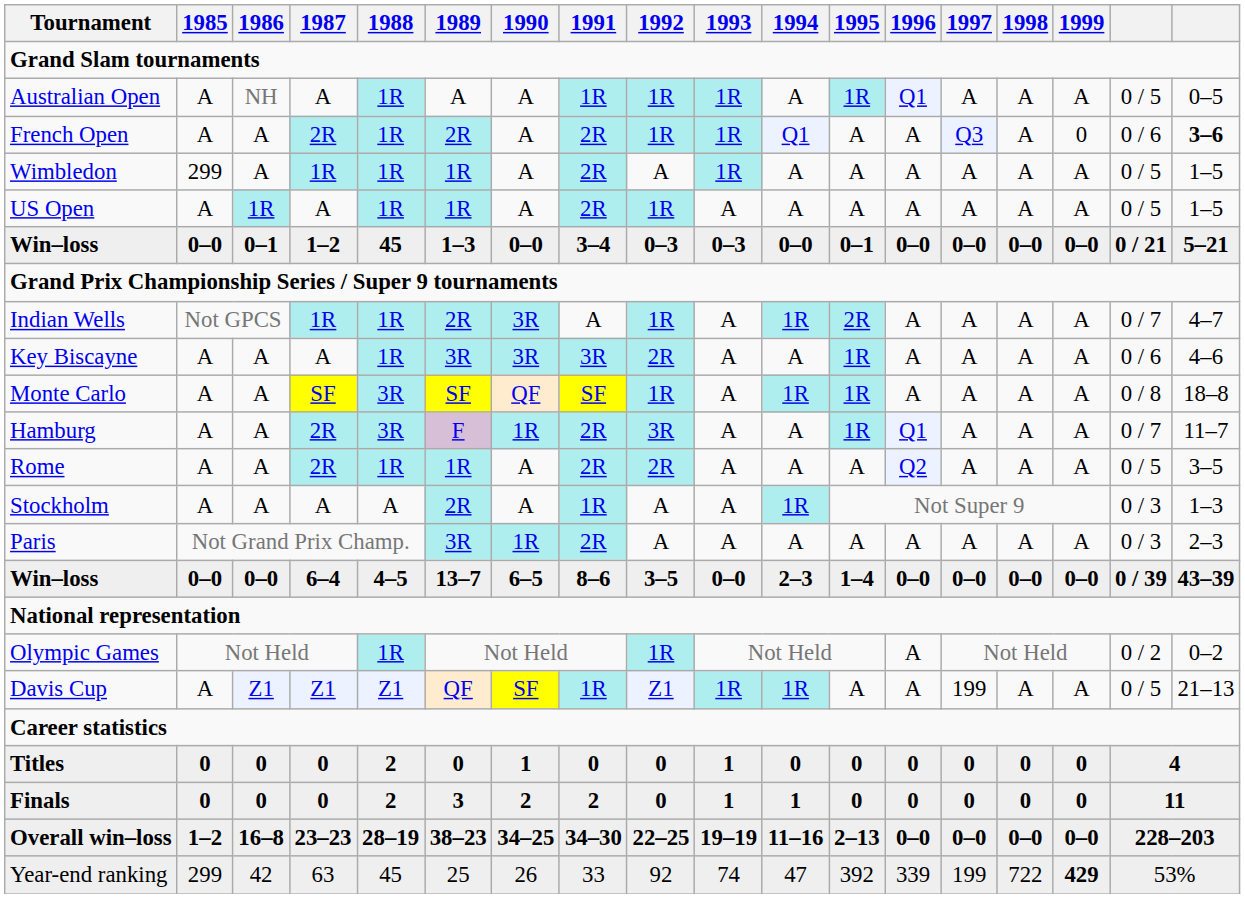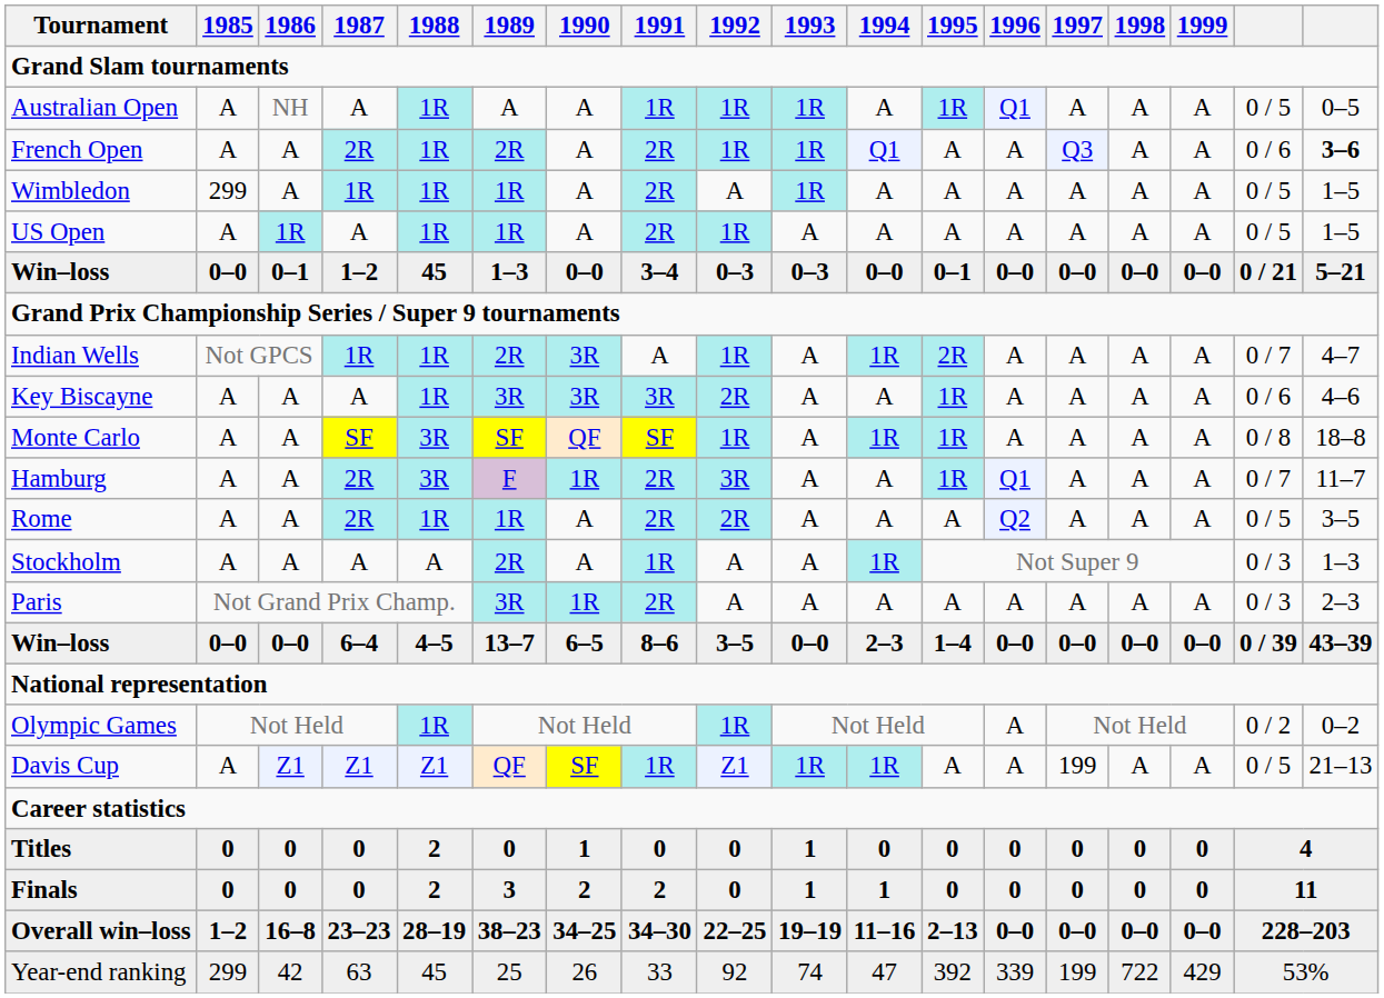French Open | 1999: 0 -> A
Year-end ranking | 1999: bold -> normal
